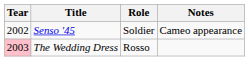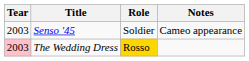Senso '45 | Tear: 2002 -> 2003
The Wedding Dress | Role: no background -> gold background
